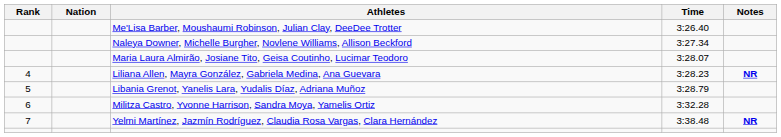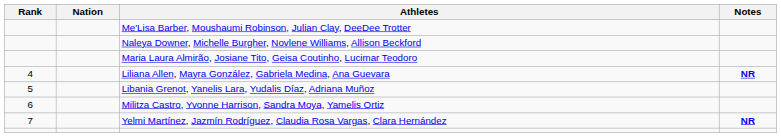- column: Time | 3:26.40 | 3:27.34 | 3:28.07 | 3:28.23 | 3:28.79 | 3:32.28 | 3:38.48
